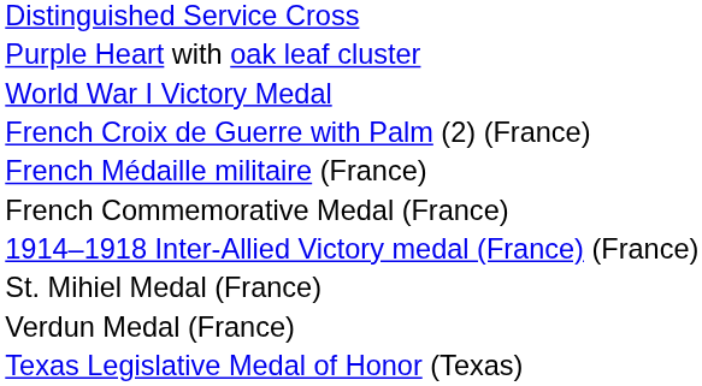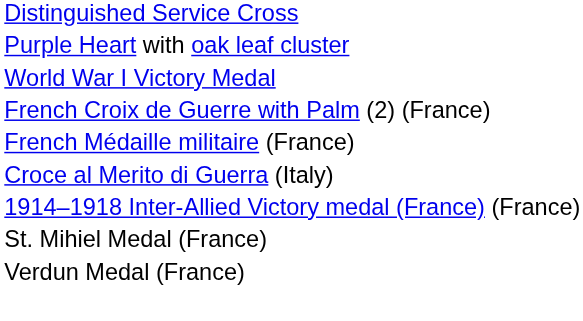+ row: Croce al Merito di Guerra (Italy)
- row: French Commemorative Medal (France)
- row: Texas Legislative Medal of Honor (Texas)
